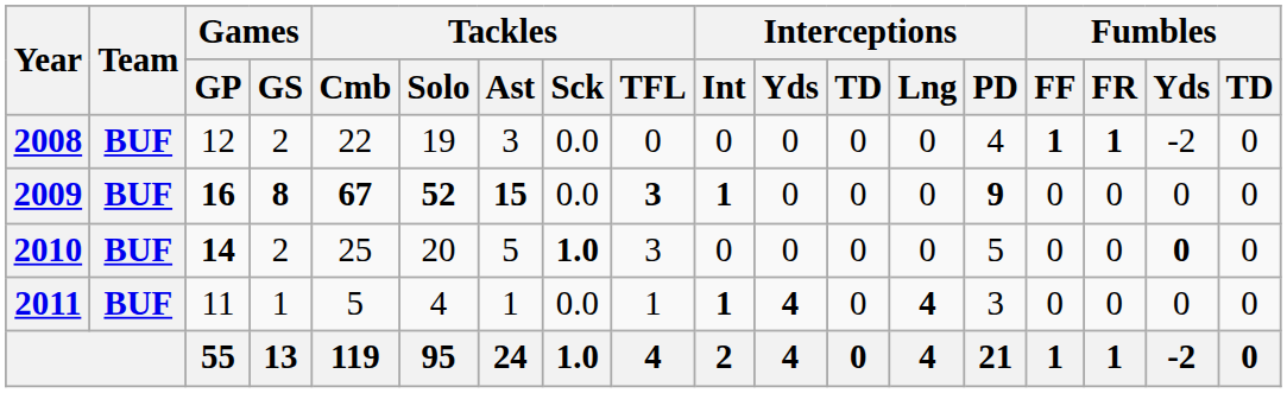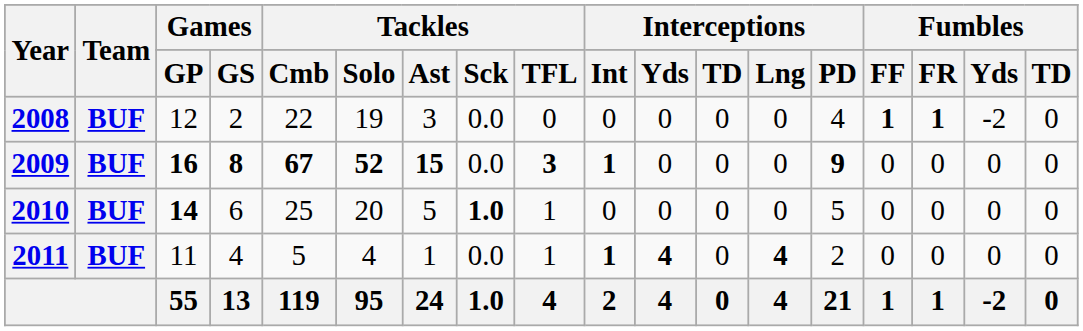2010 | Games / GS: 2 -> 6
2010 | Tackles / TFL: 3 -> 1
2010 | Fumbles / Yds: bold -> normal
2011 | Games / GS: 1 -> 4
2011 | Interceptions / PD: 3 -> 2
